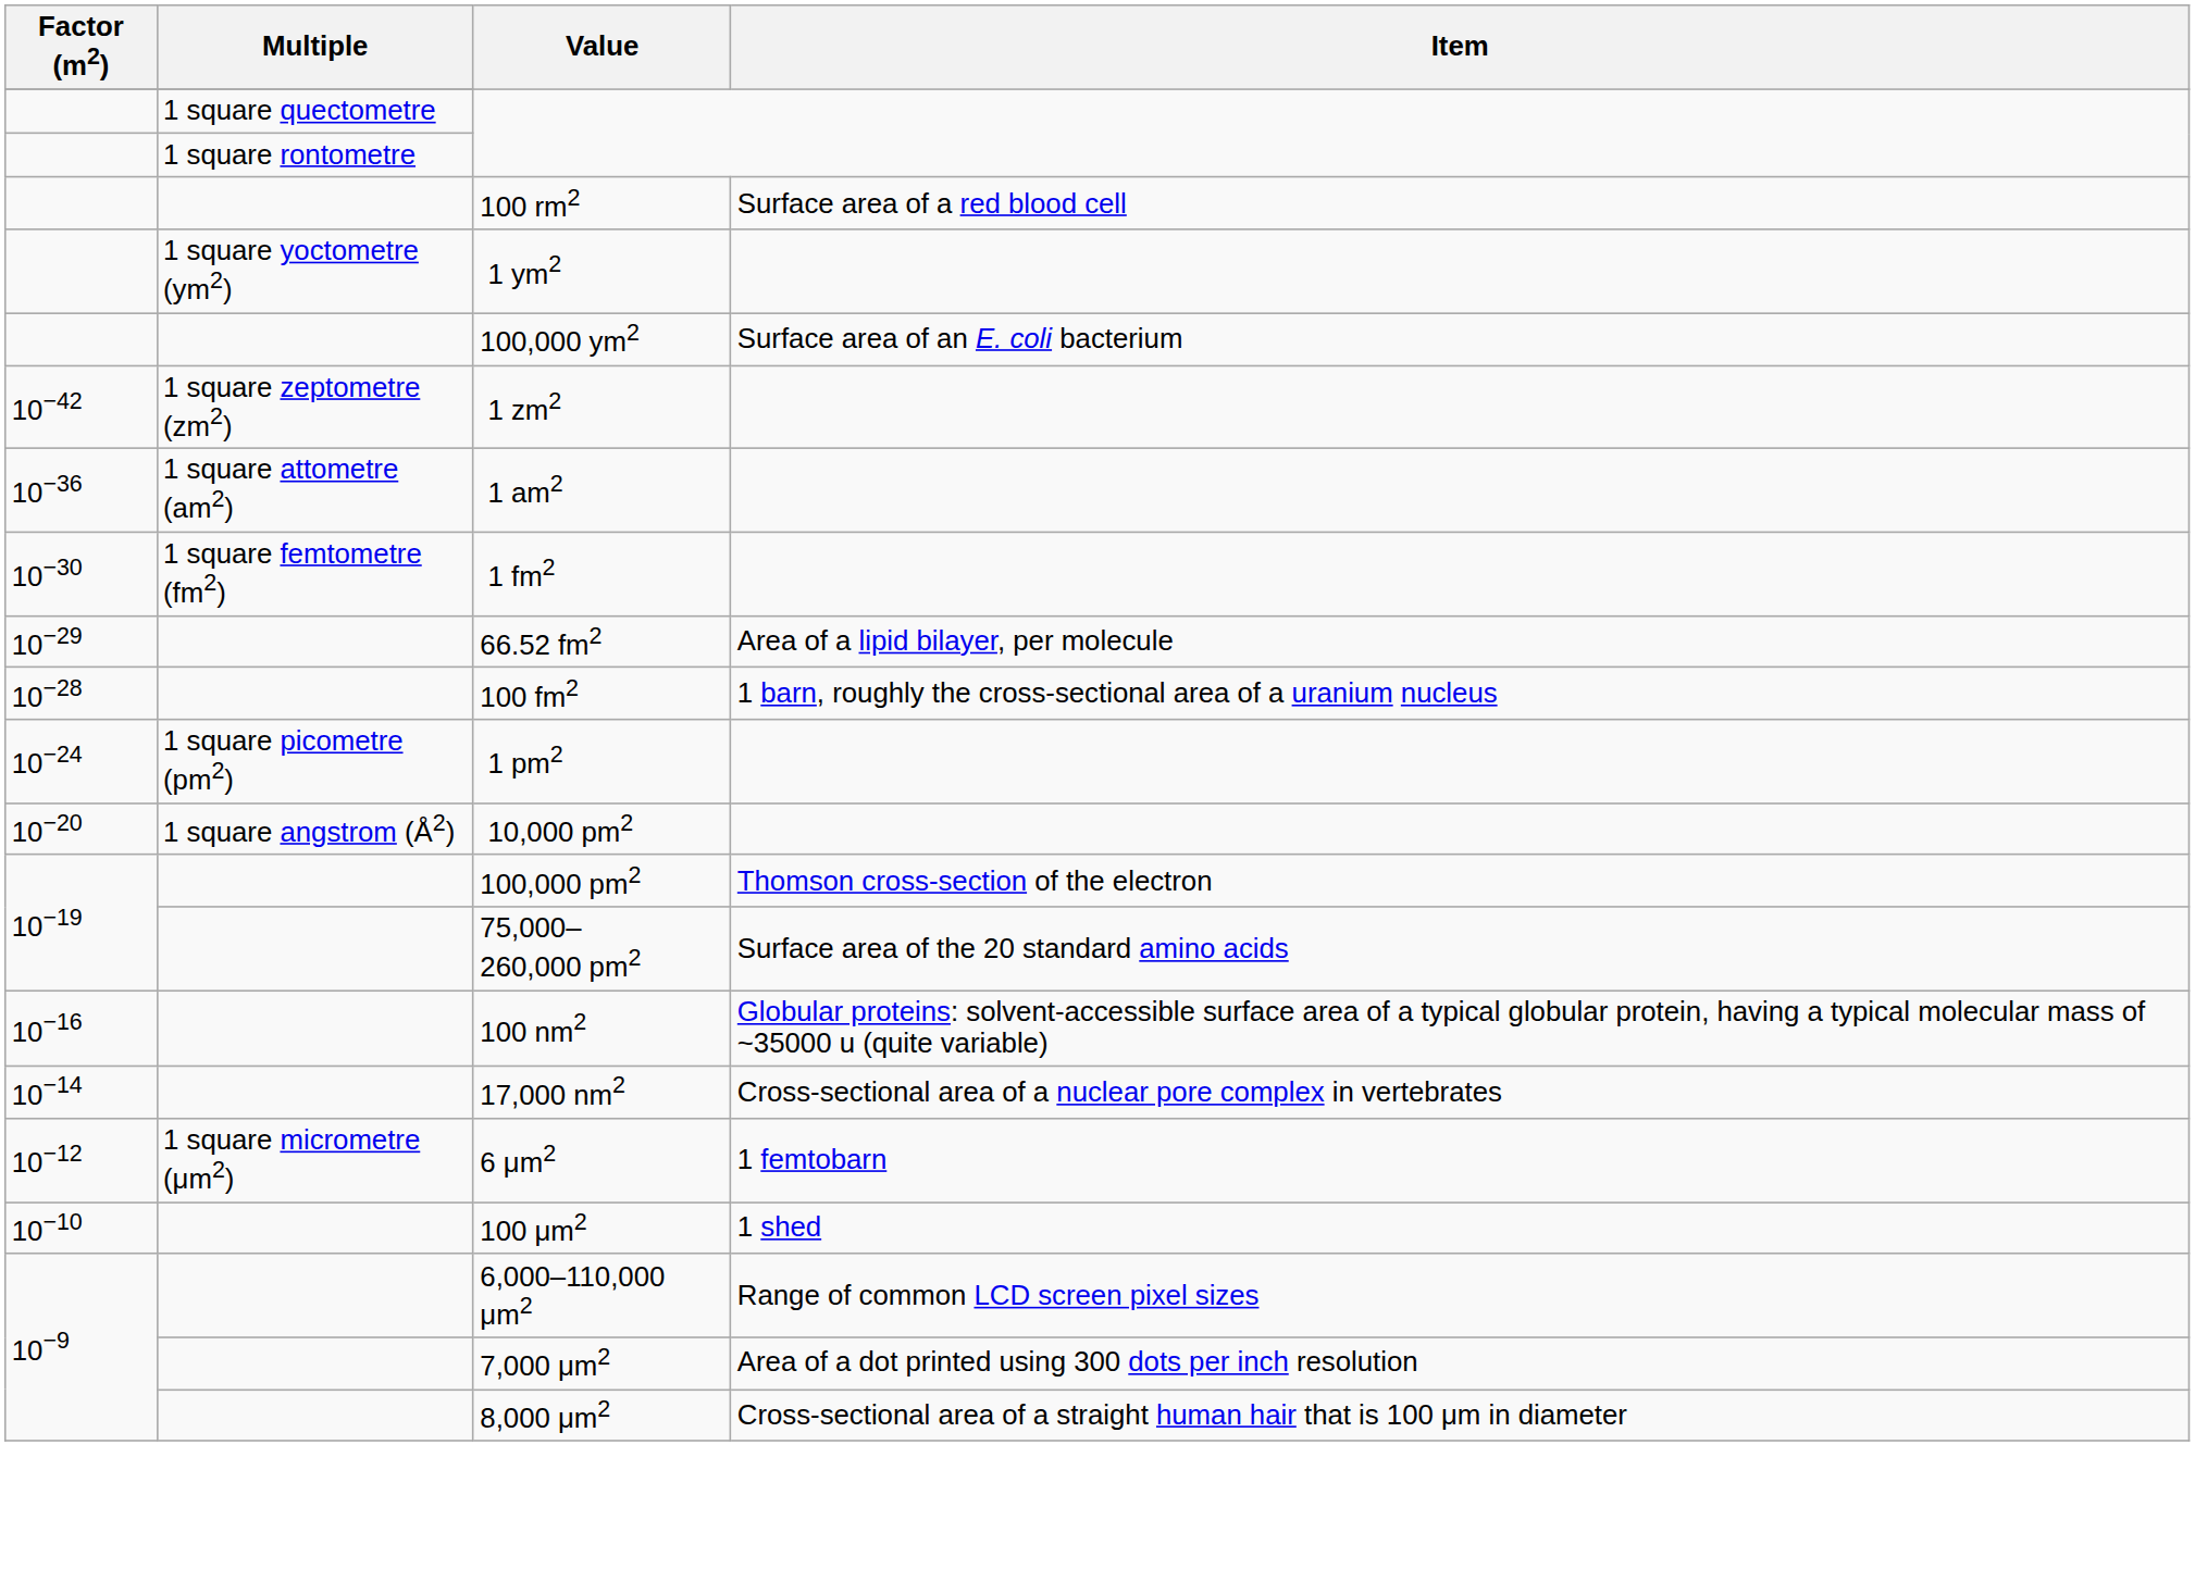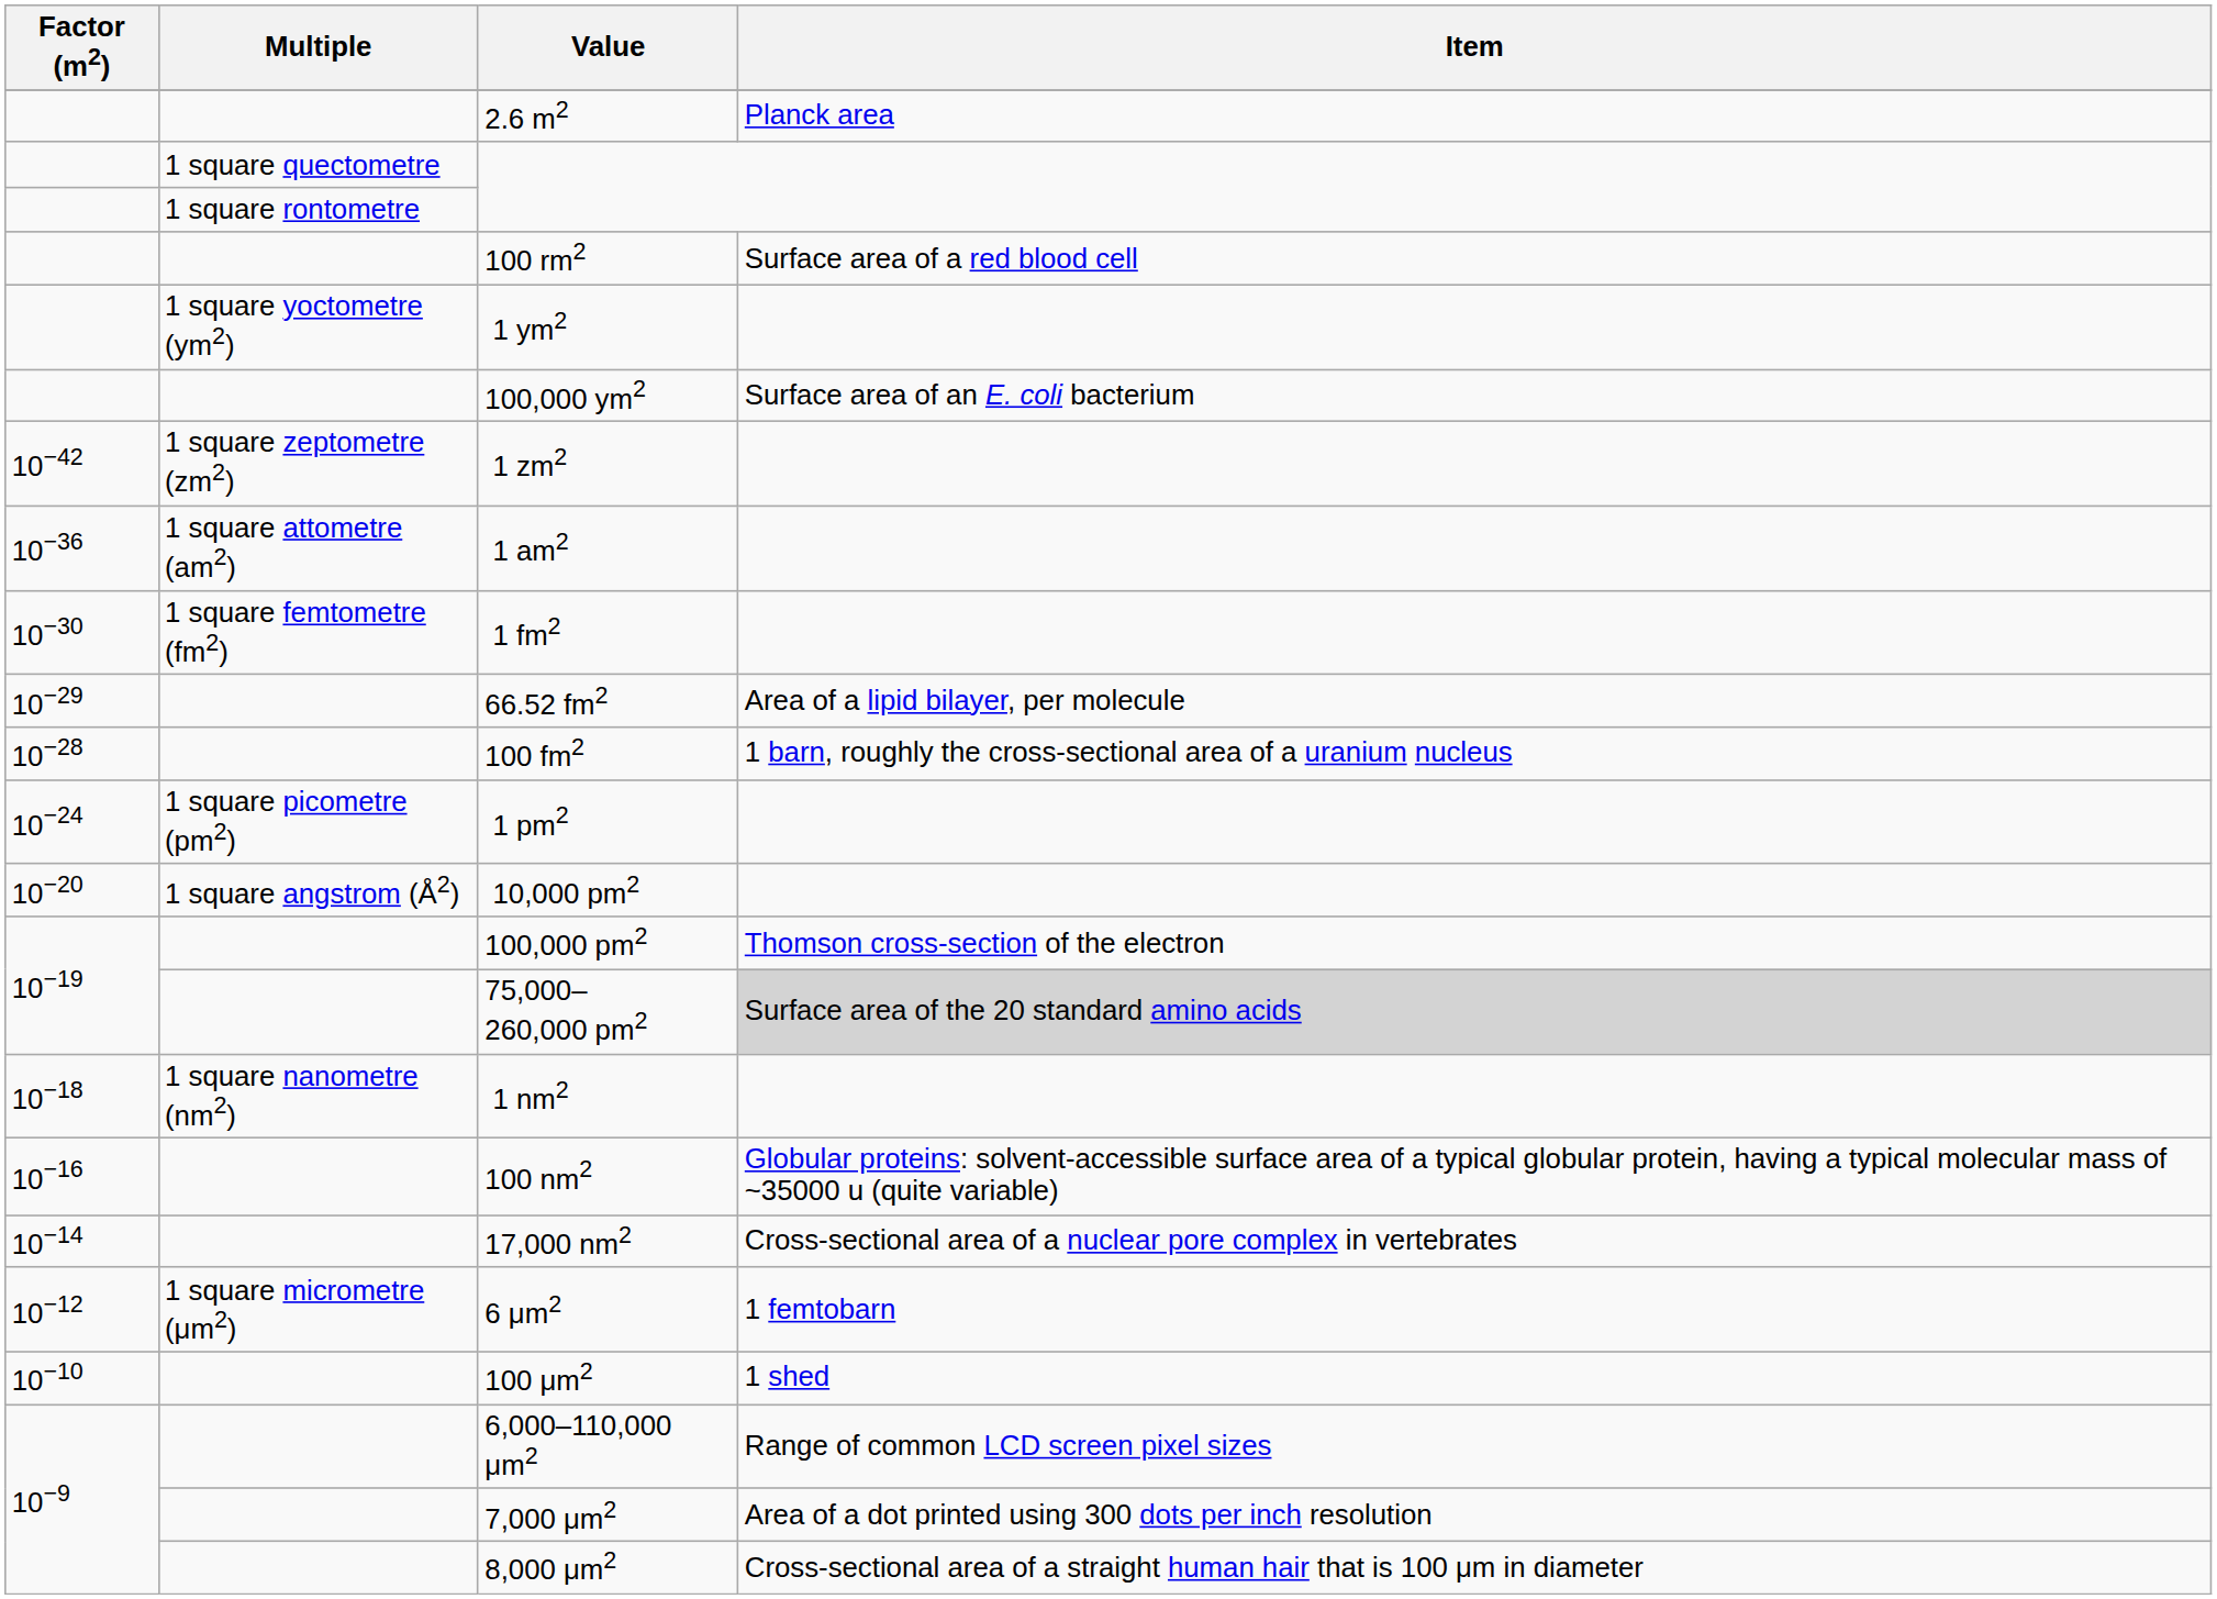+ row: 2.6 m2 | Planck area
75,000–260,000 pm2 | Item: no background -> lightgrey background
+ row: 10−18 | 1 square nanometre (nm2) | 1 nm2
